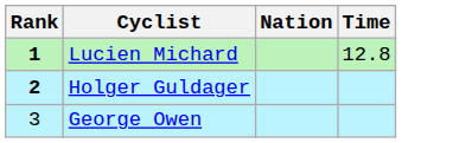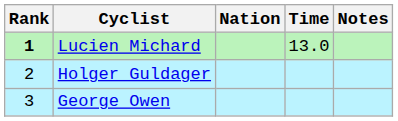+ column: Notes
Lucien Michard | Time: 12.8 -> 13.0
Holger Guldager | Rank: bold -> normal
